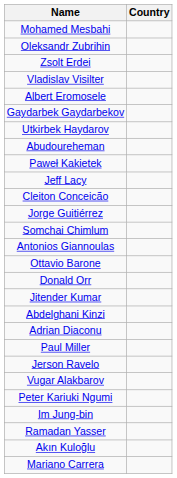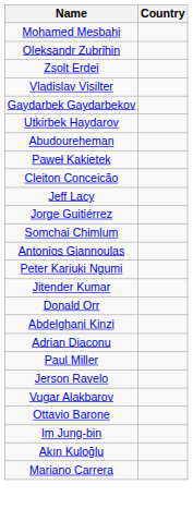- row: Albert Eromosele
rows swapped: Cleiton Conceicão <-> Jeff Lacy
rows swapped: Ottavio Barone <-> Peter Kariuki Ngumi
rows swapped: Donald Orr <-> Jitender Kumar
- row: Ramadan Yasser
